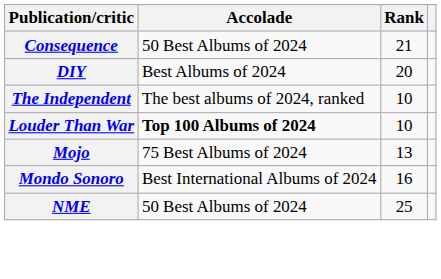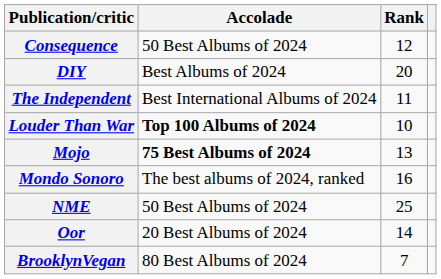Consequence | Rank: 21 -> 12
The Independent | Accolade: The best albums of 2024, ranked -> Best International Albums of 2024
The Independent | Rank: 10 -> 11
Mojo | Accolade: normal -> bold
Mondo Sonoro | Accolade: Best International Albums of 2024 -> The best albums of 2024, ranked
+ row: Oor | 20 Best Albums of 2024 | 14
+ row: BrooklynVegan | 80 Best Albums of 2024 | 7
